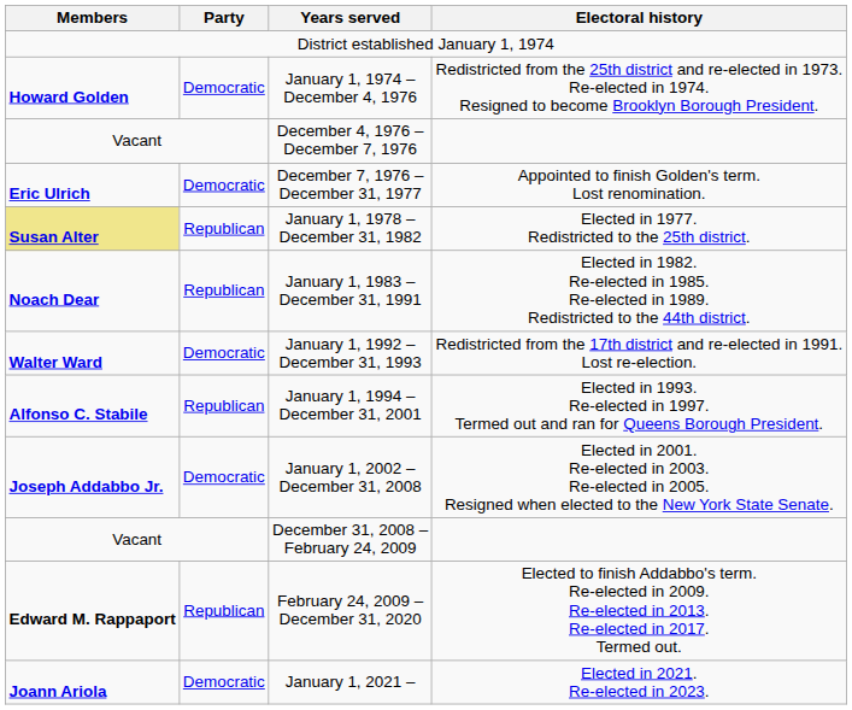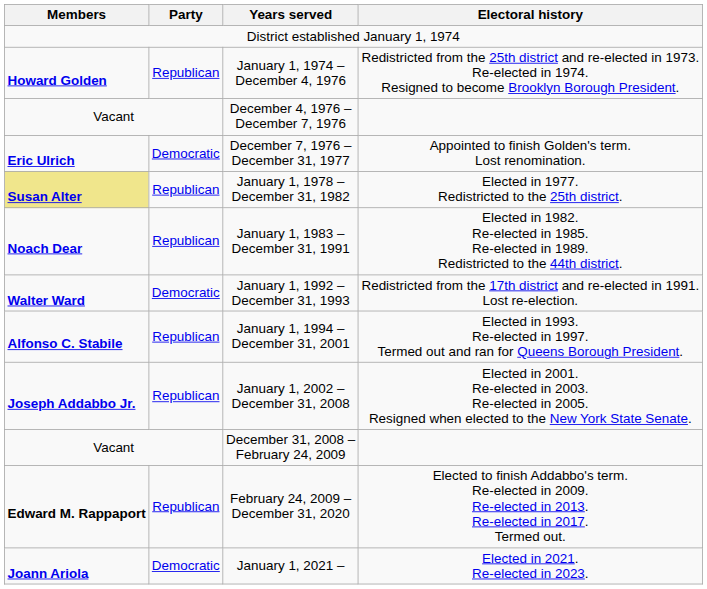January 1, 1974 – December 4, 1976 | Party: Democratic -> Republican
January 1, 2002 – December 31, 2008 | Party: Democratic -> Republican
